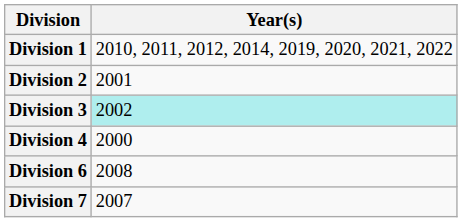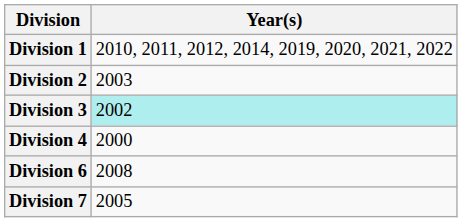Division 2 | Year(s): 2001 -> 2003
Division 7 | Year(s): 2007 -> 2005
